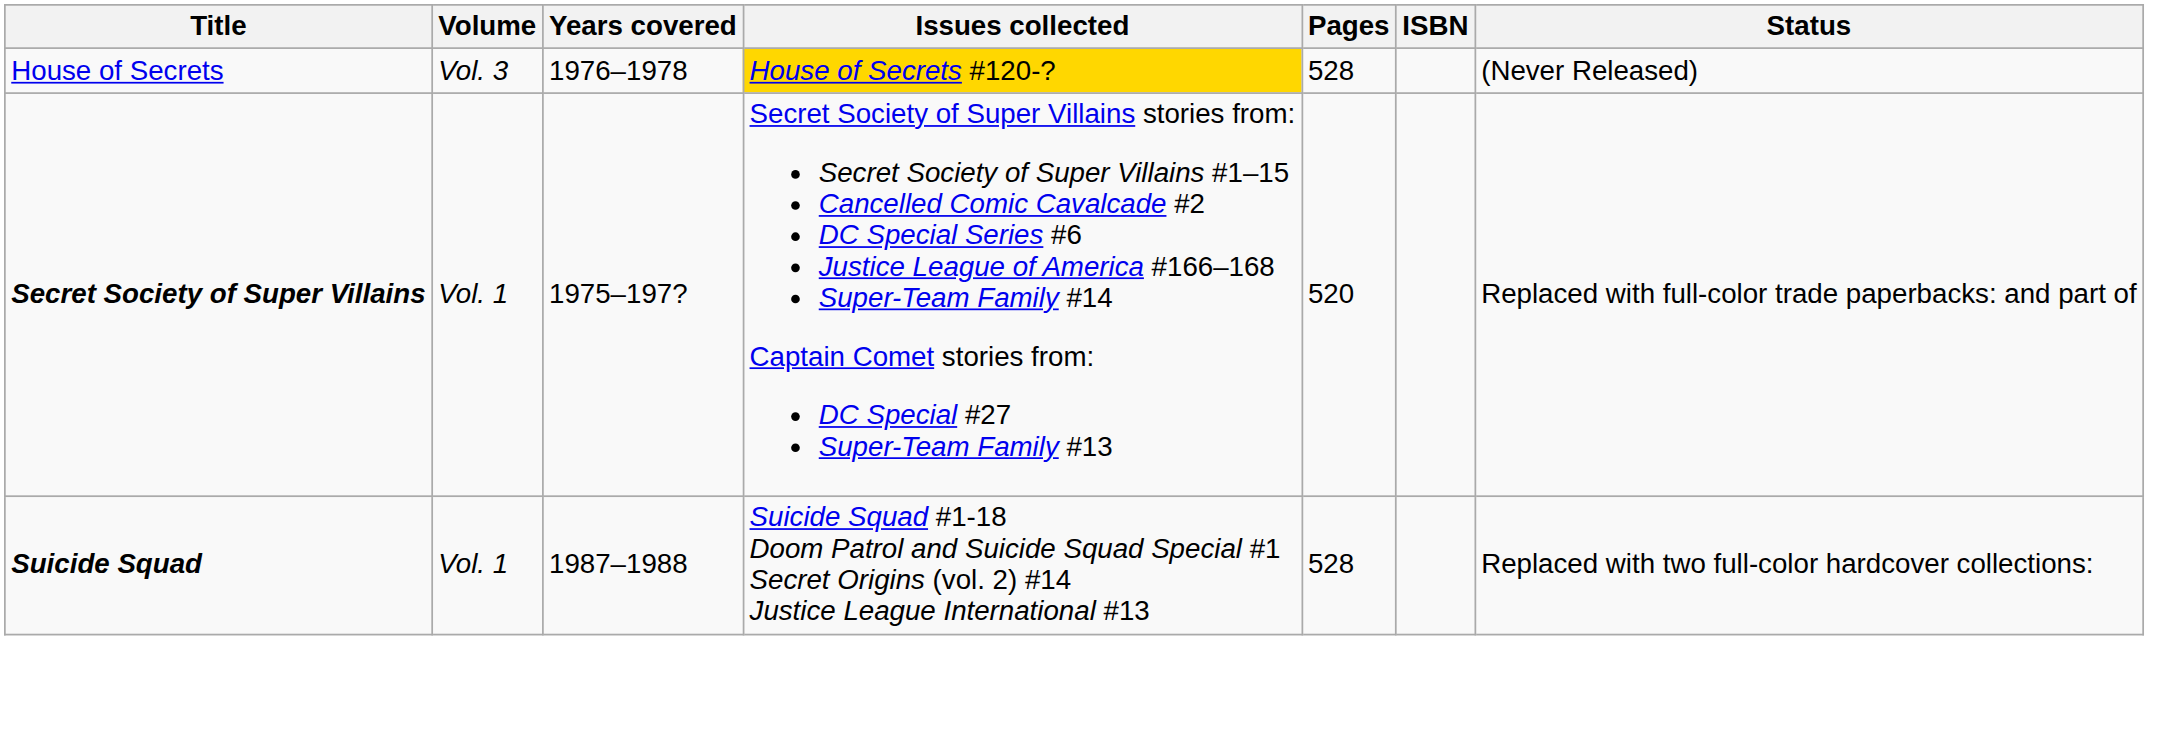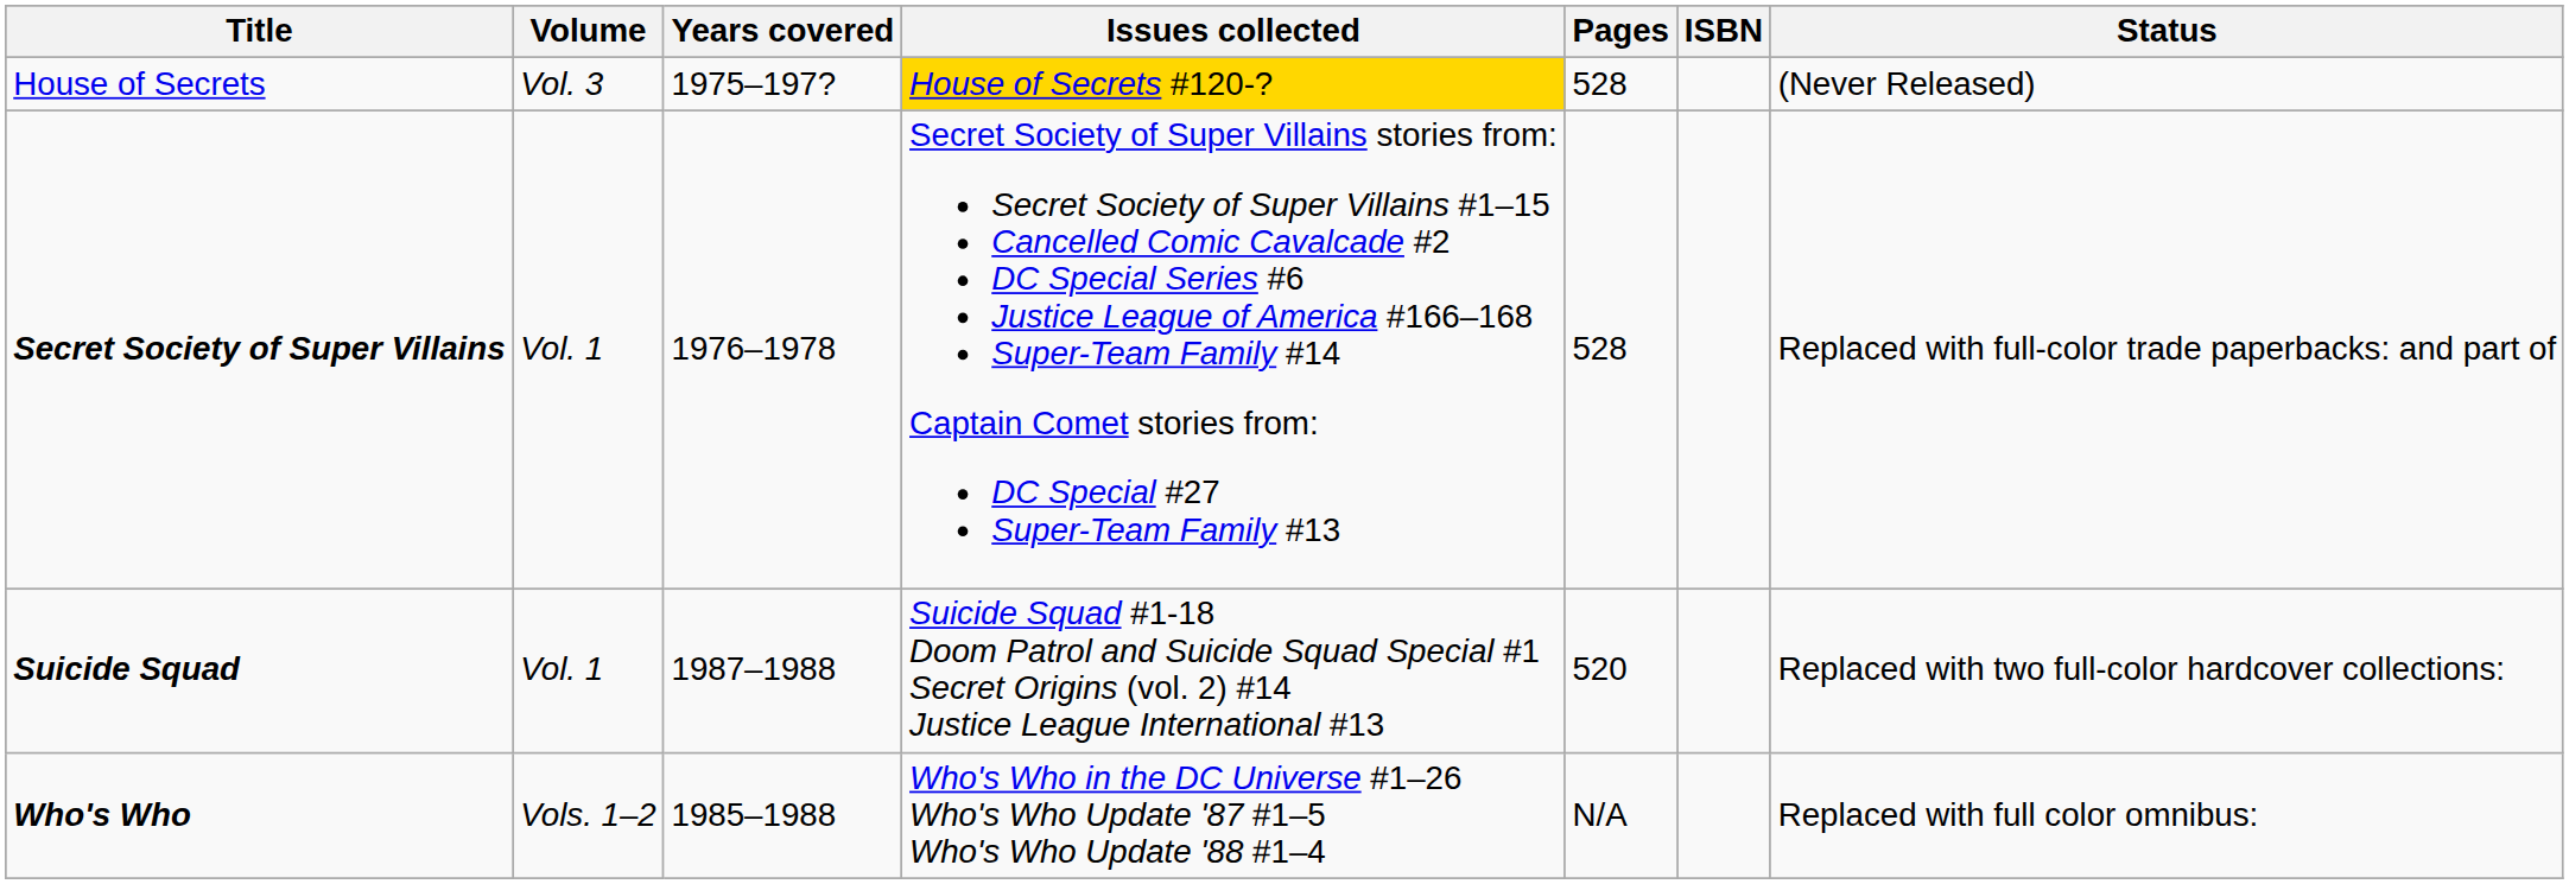House of Secrets | Years covered: 1976–1978 -> 1975–197?
Secret Society of Super Villains | Years covered: 1975–197? -> 1976–1978
Secret Society of Super Villains | Pages: 520 -> 528
Suicide Squad | Pages: 528 -> 520
+ row: Who's Who | Vols. 1–2 | 1985–1988 | Who's Who in the DC Universe #1–26 Who's Who Update '87 #1–5 Who's Who Update '88 #1–4 | N/A | Replaced with full color omnibus:
